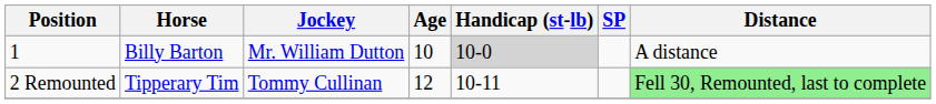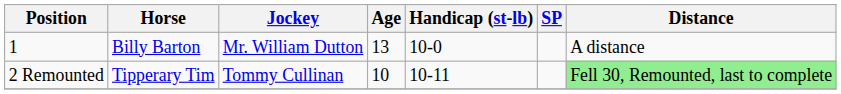1 | Age: 10 -> 13
1 | Handicap (st-lb): lightgrey background -> no background
2 Remounted | Age: 12 -> 10
